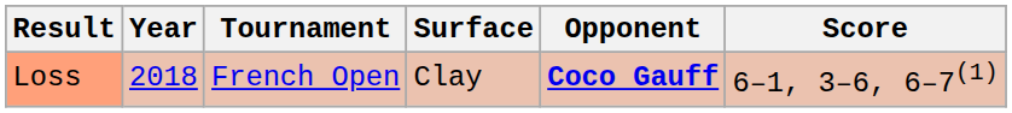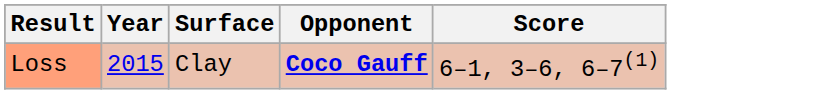- column: Tournament | French Open
Loss | Year: 2018 -> 2015
